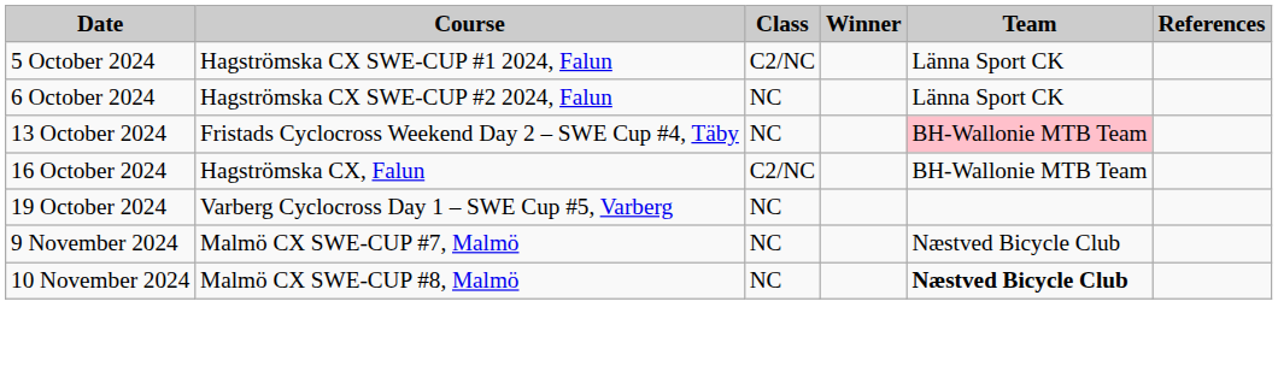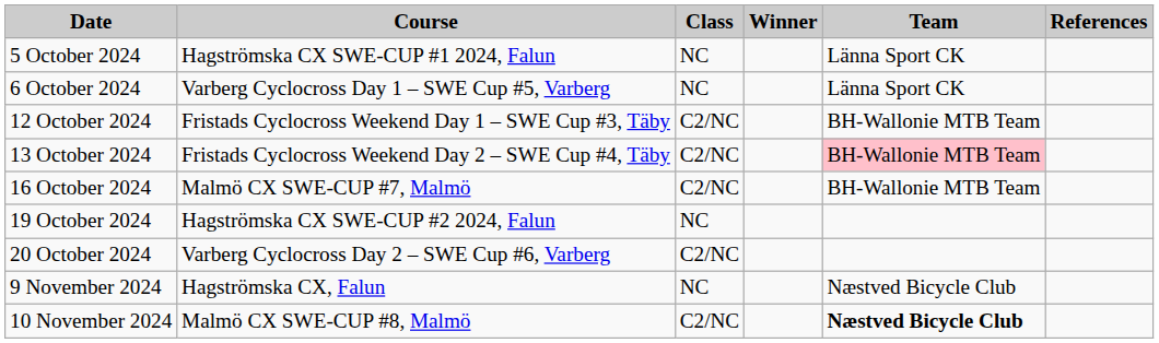5 October 2024 | Class: C2/NC -> NC
6 October 2024 | Course: Hagströmska CX SWE-CUP #2 2024, Falun -> Varberg Cyclocross Day 1 – SWE Cup #5, Varberg
+ row: 12 October 2024 | Fristads Cyclocross Weekend Day 1 – SWE Cup #3, Täby | C2/NC | BH-Wallonie MTB Team
13 October 2024 | Class: NC -> C2/NC
16 October 2024 | Course: Hagströmska CX, Falun -> Malmö CX SWE-CUP #7, Malmö
19 October 2024 | Course: Varberg Cyclocross Day 1 – SWE Cup #5, Varberg -> Hagströmska CX SWE-CUP #2 2024, Falun
+ row: 20 October 2024 | Varberg Cyclocross Day 2 – SWE Cup #6, Varberg | C2/NC
9 November 2024 | Course: Malmö CX SWE-CUP #7, Malmö -> Hagströmska CX, Falun
10 November 2024 | Class: NC -> C2/NC
